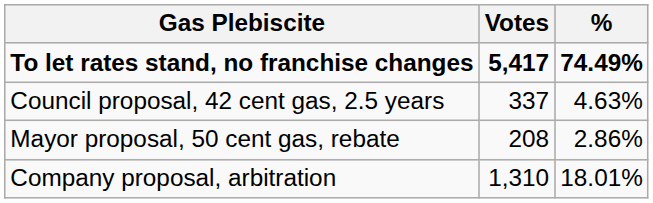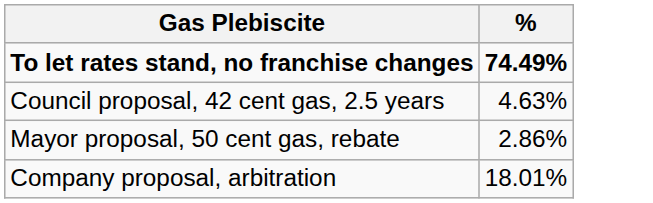- column: Votes | 5,417 | 337 | 208 | 1,310
